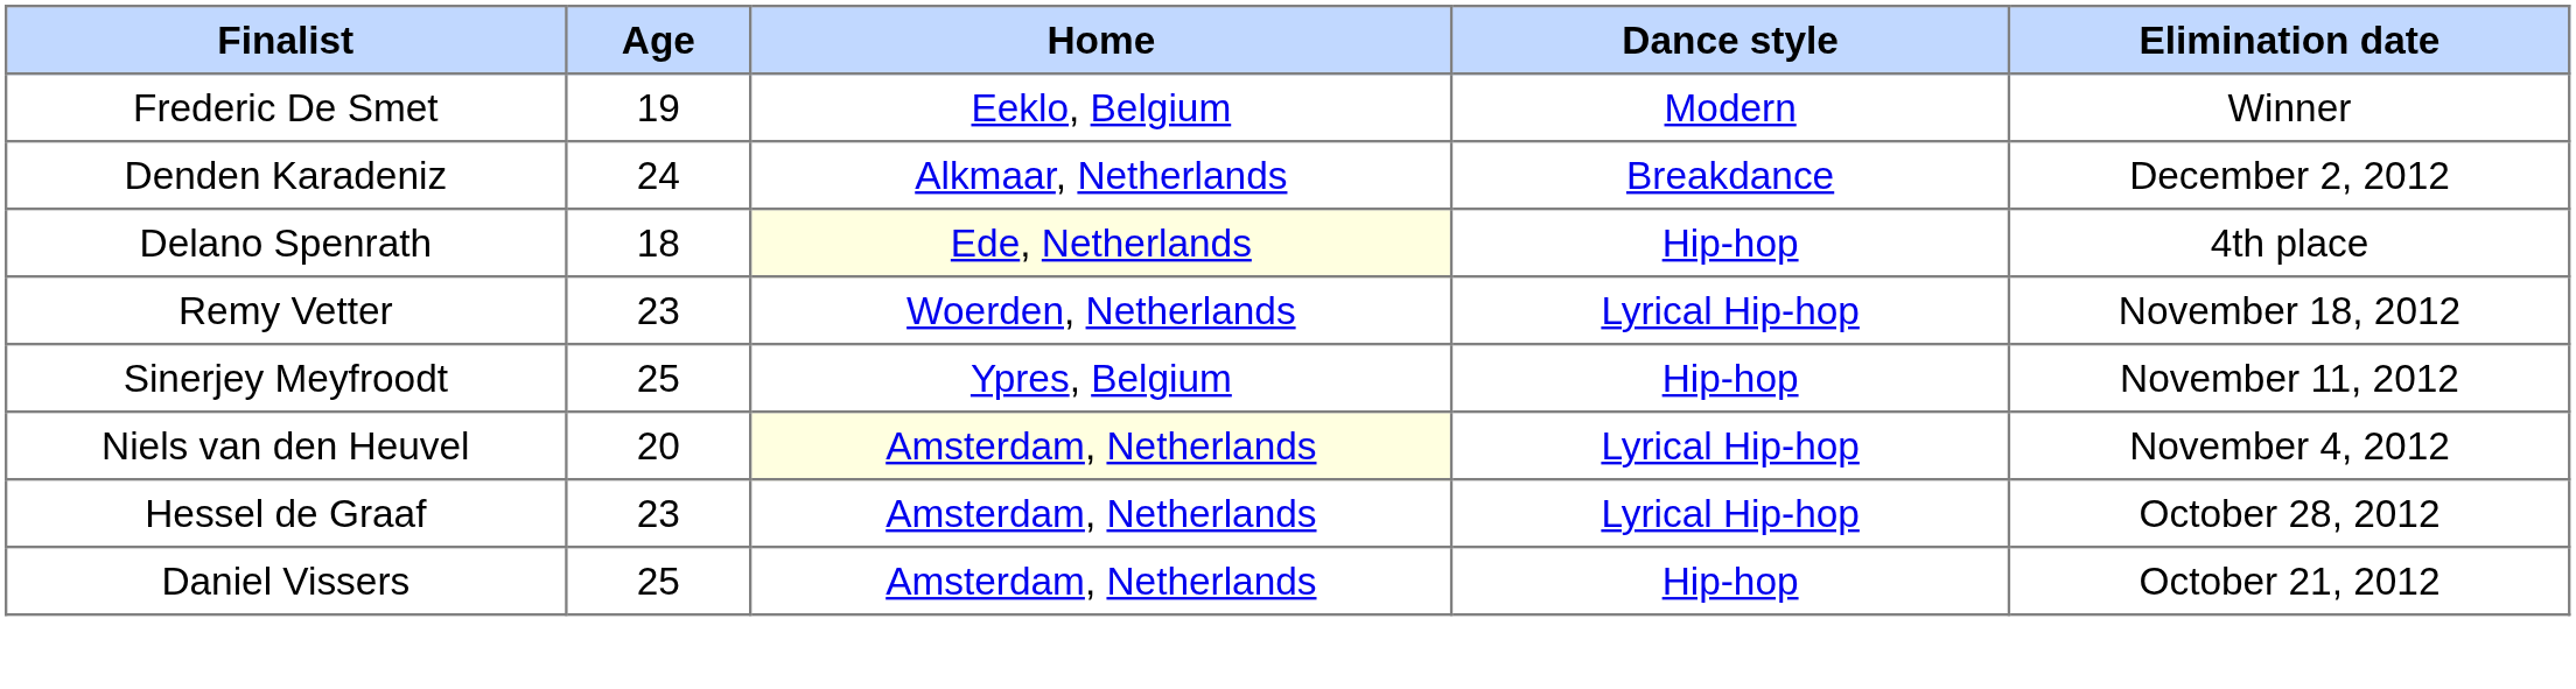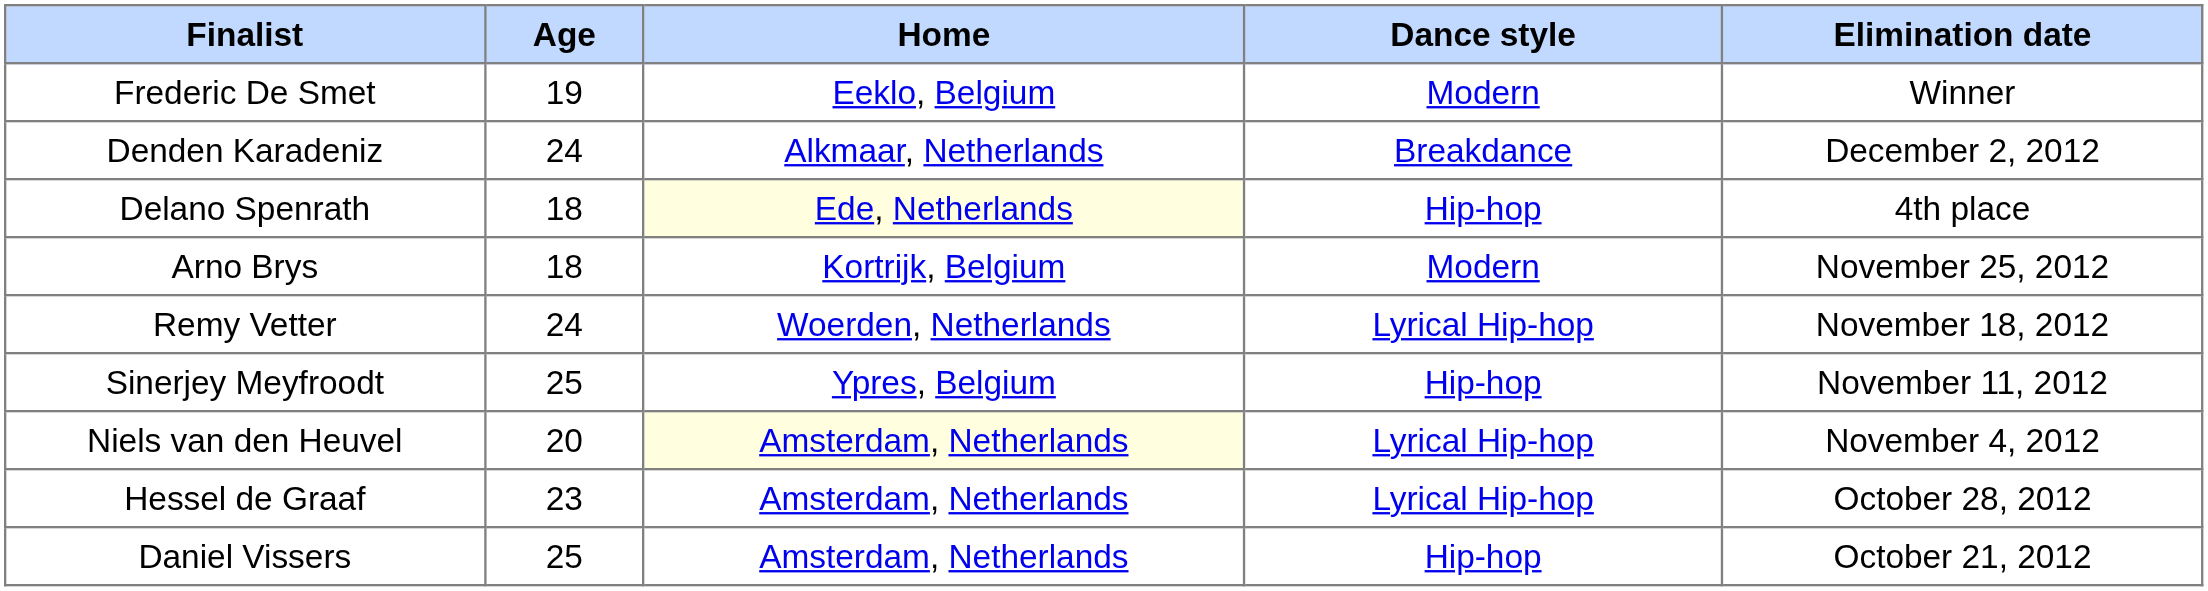+ row: Arno Brys | 18 | Kortrijk, Belgium | Modern | November 25, 2012
Remy Vetter | Age: 23 -> 24
